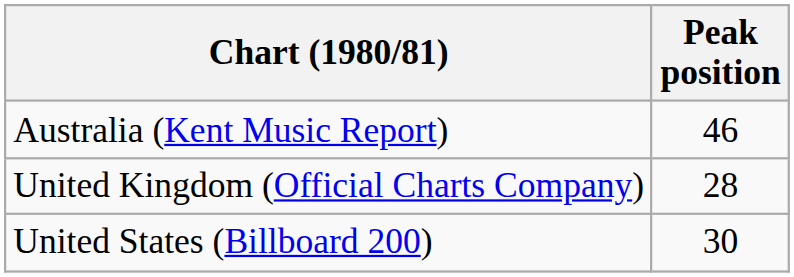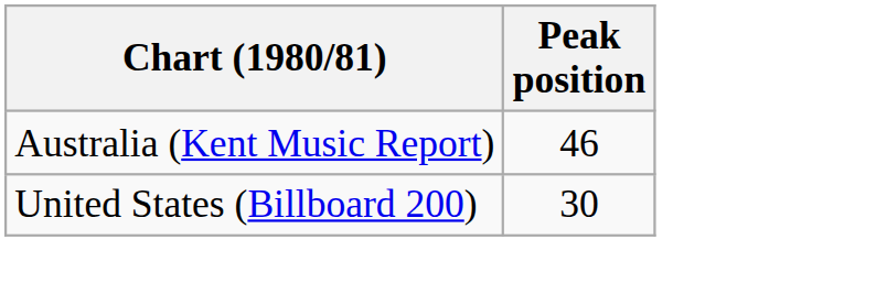- row: United Kingdom (Official Charts Company) | 28
